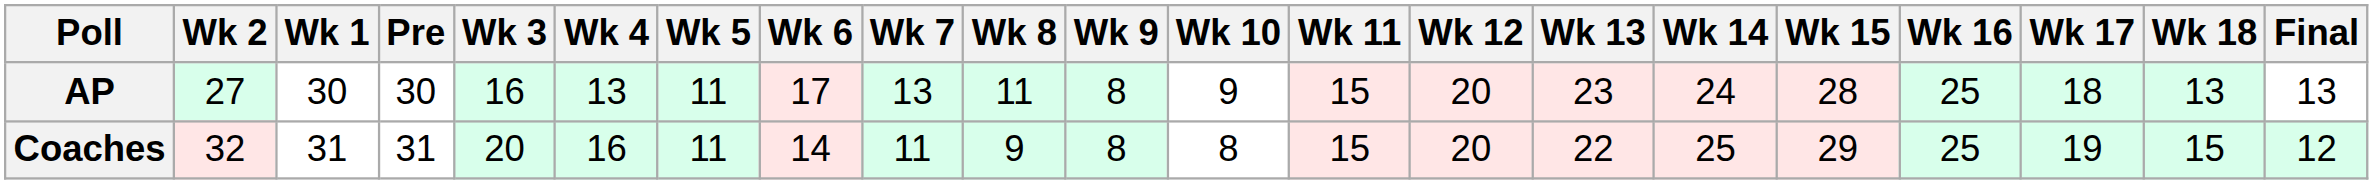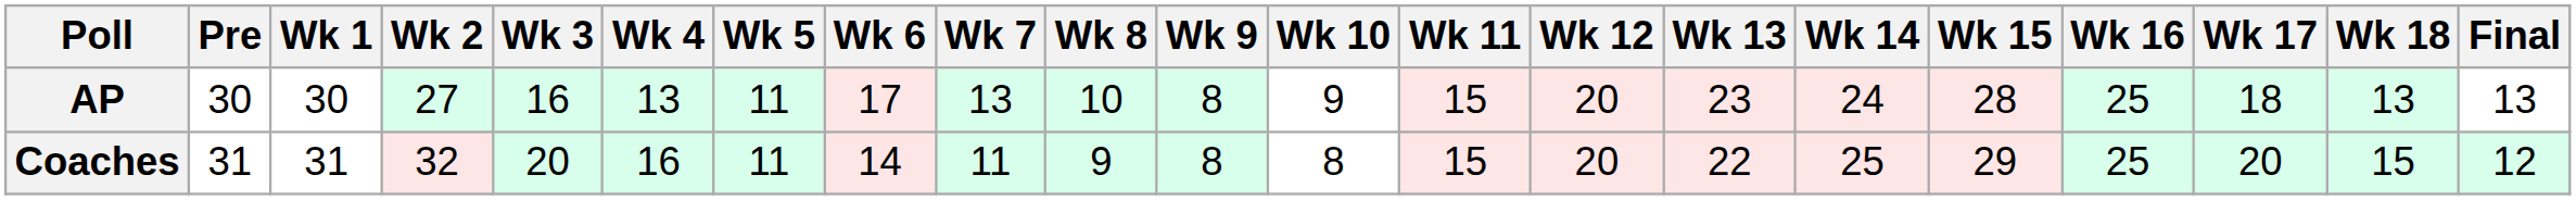columns swapped: Pre <-> Wk 2
AP | Wk 8: 11 -> 10
Coaches | Wk 17: 19 -> 20
